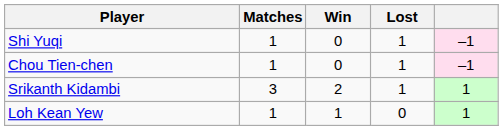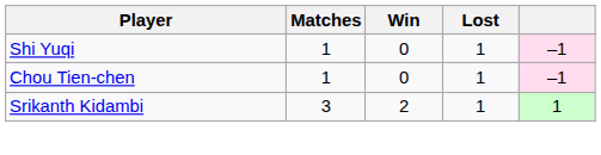- row: Loh Kean Yew | 1 | 1 | 0 | 1
